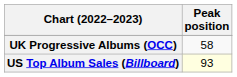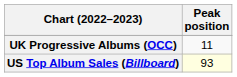UK Progressive Albums (OCC) | Peak position: 58 -> 11
